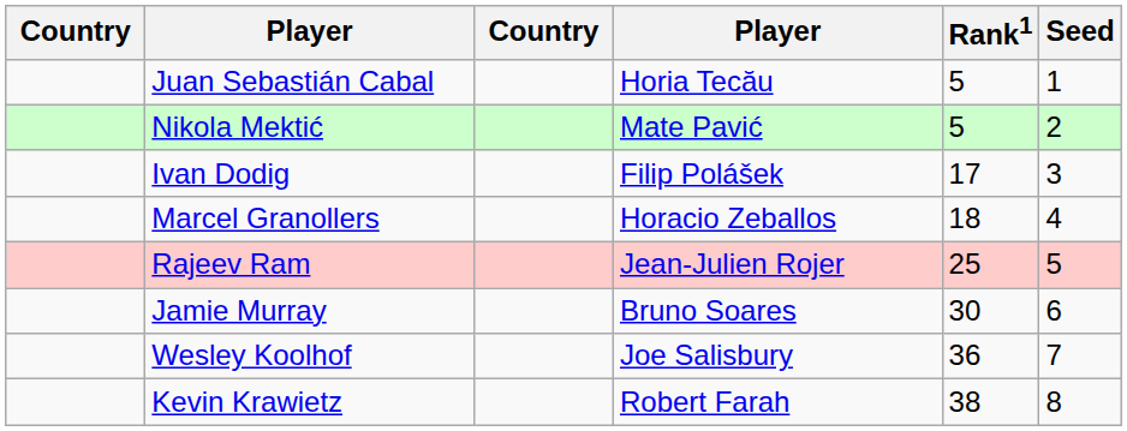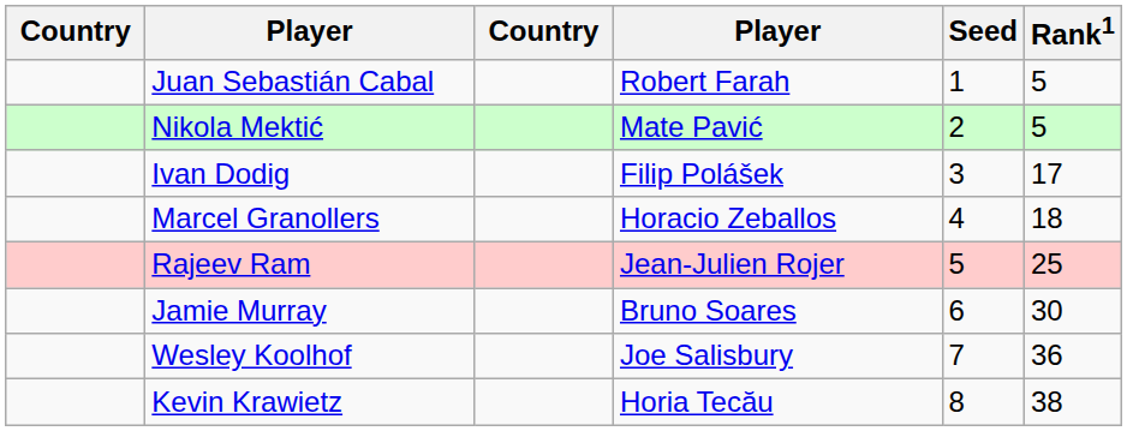columns swapped: Rank1 <-> Seed
Juan Sebastián Cabal | column 4: Horia Tecău -> Robert Farah
Kevin Krawietz | column 4: Robert Farah -> Horia Tecău
